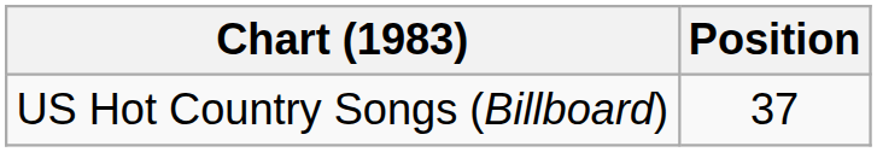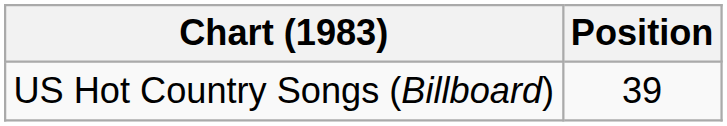US Hot Country Songs (Billboard) | Position: 37 -> 39
